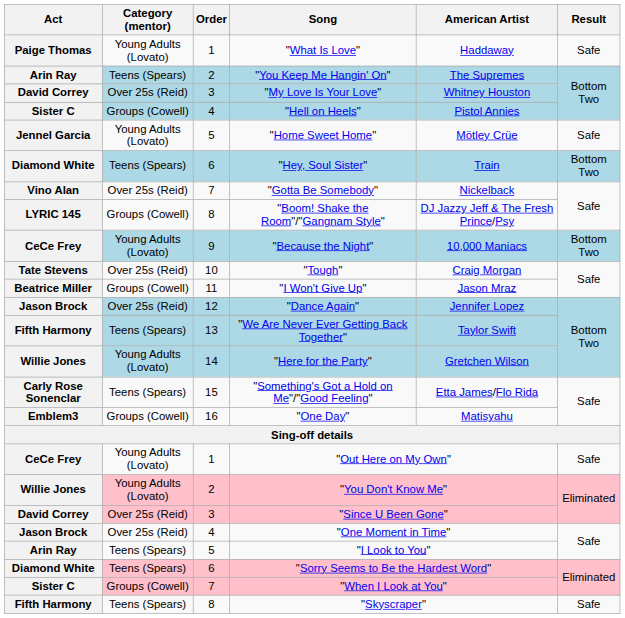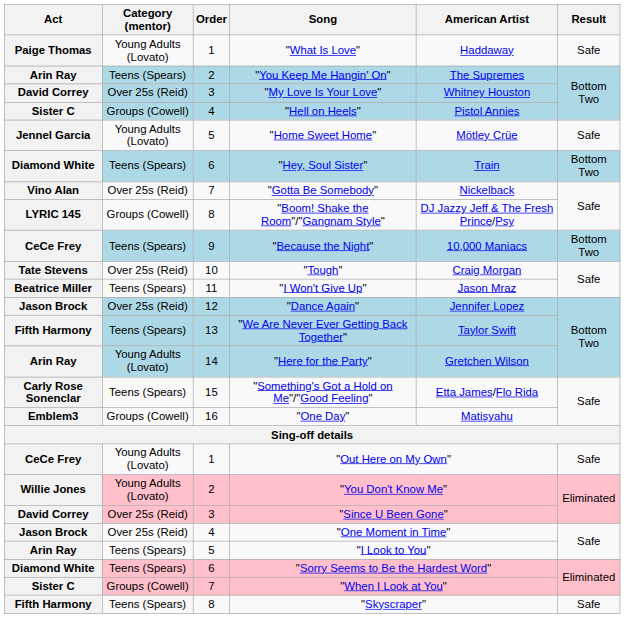"Because the Night" | Category (mentor): Young Adults (Lovato) -> Teens (Spears)
"I Won't Give Up" | Category (mentor): Groups (Cowell) -> Teens (Spears)
"Here for the Party" | Act: Willie Jones -> Arin Ray
